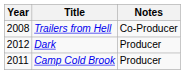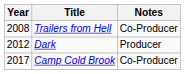Camp Cold Brook | Year: 2011 -> 2017
Camp Cold Brook | Notes: Producer -> Co-Producer
